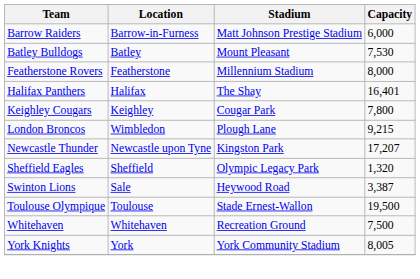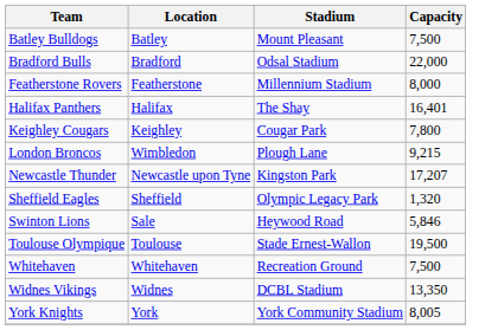- row: Barrow Raiders | Barrow-in-Furness | Matt Johnson Prestige Stadium | 6,000
Batley Bulldogs | Capacity: 7,530 -> 7,500
+ row: Bradford Bulls | Bradford | Odsal Stadium | 22,000
Swinton Lions | Capacity: 3,387 -> 5,846
+ row: Widnes Vikings | Widnes | DCBL Stadium | 13,350
